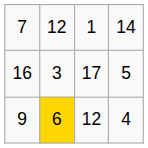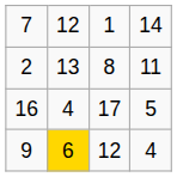+ row: 2 | 13 | 8 | 11
16 | column 2: 3 -> 4
